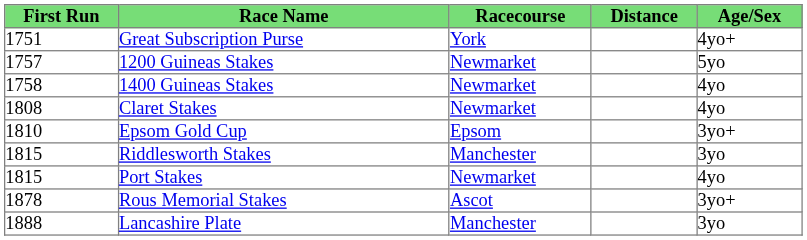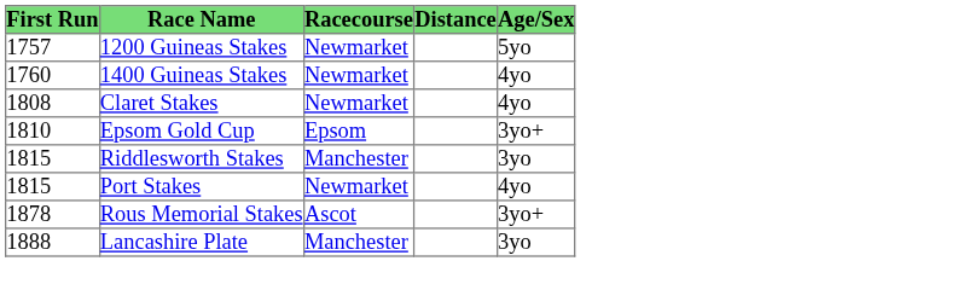- row: 1751 | Great Subscription Purse | York | 4yo+
1400 Guineas Stakes | First Run: 1758 -> 1760
